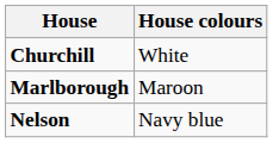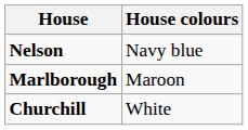rows swapped: Churchill <-> Nelson
